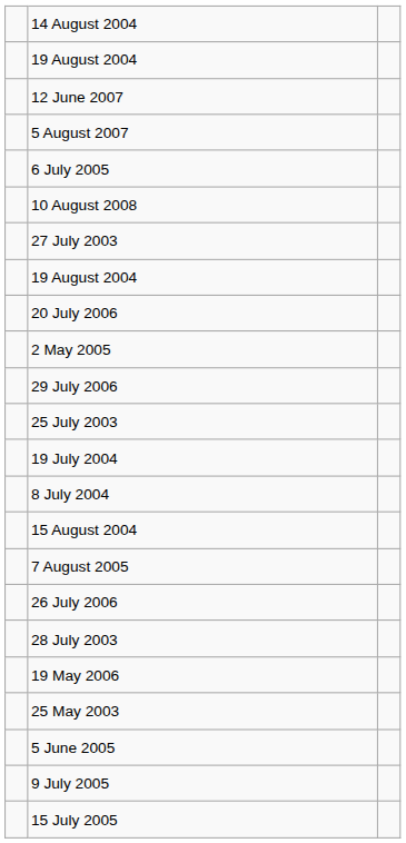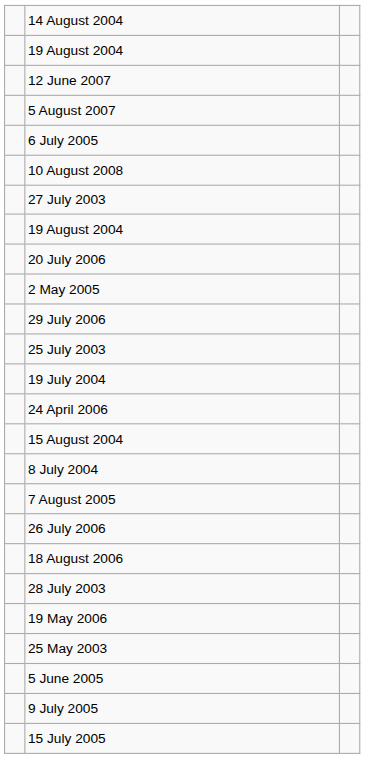+ row: 24 April 2006
rows swapped: 8 July 2004 <-> 15 August 2004
+ row: 18 August 2006
